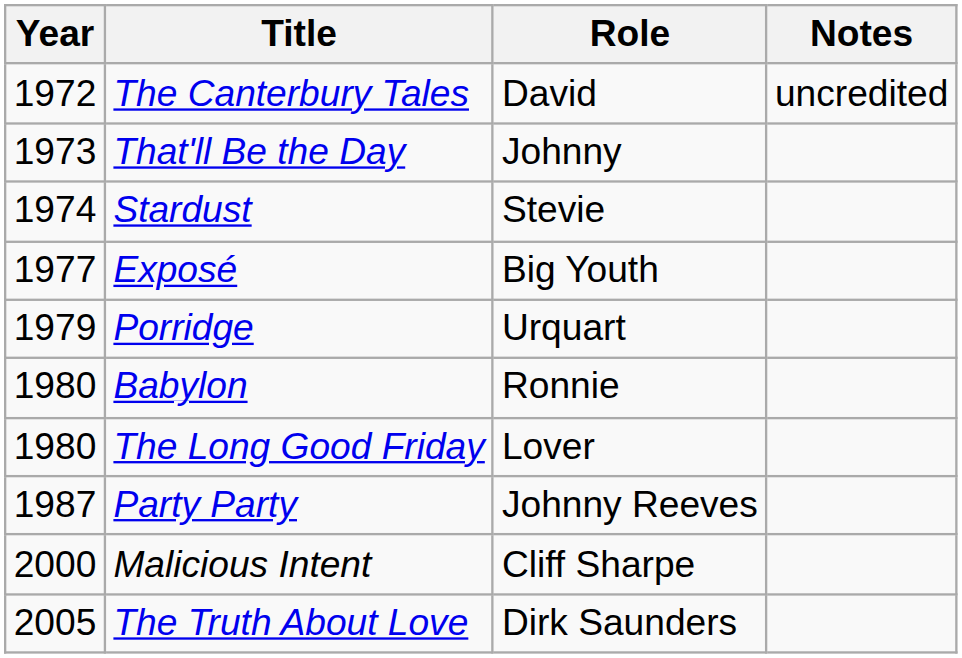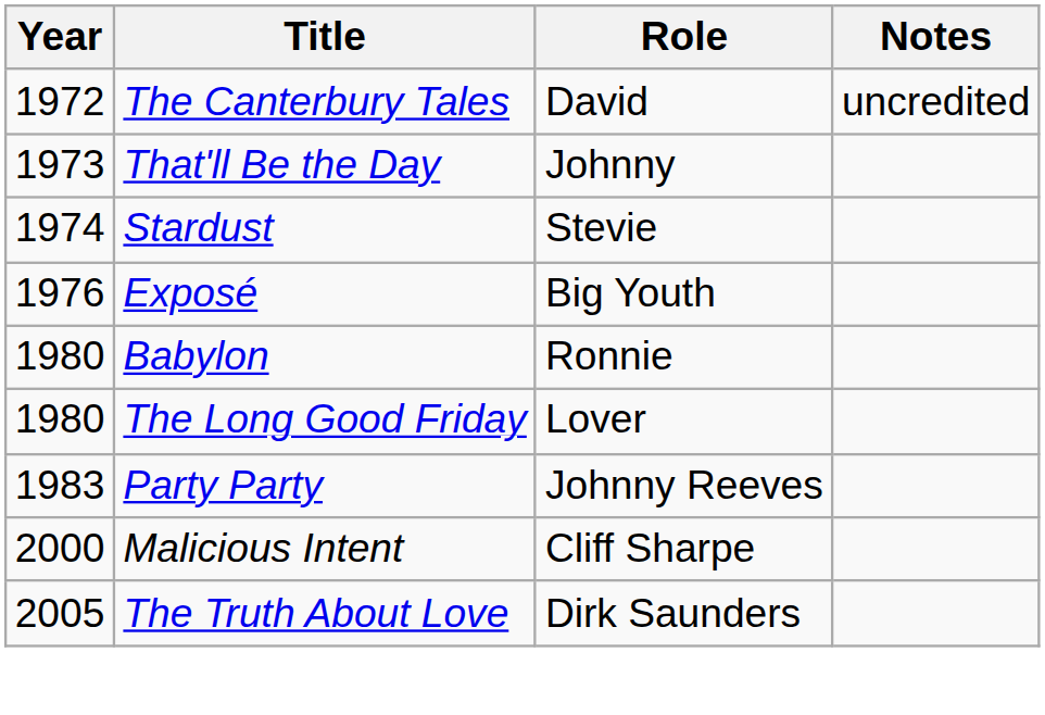Exposé | Year: 1977 -> 1976
- row: 1979 | Porridge | Urquart
Party Party | Year: 1987 -> 1983
